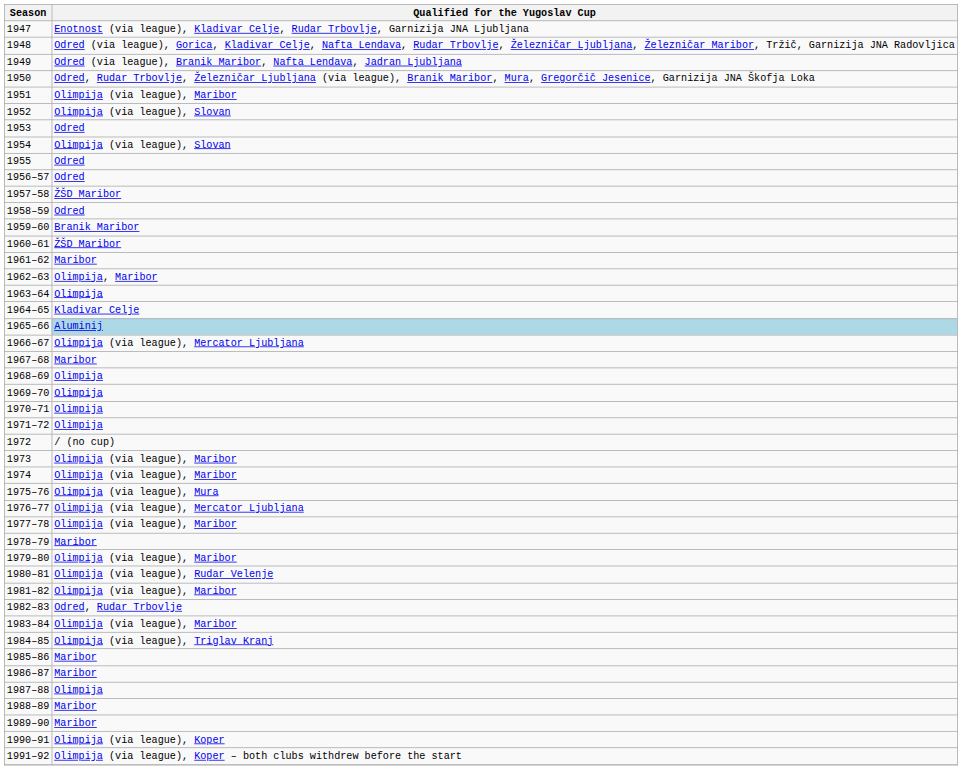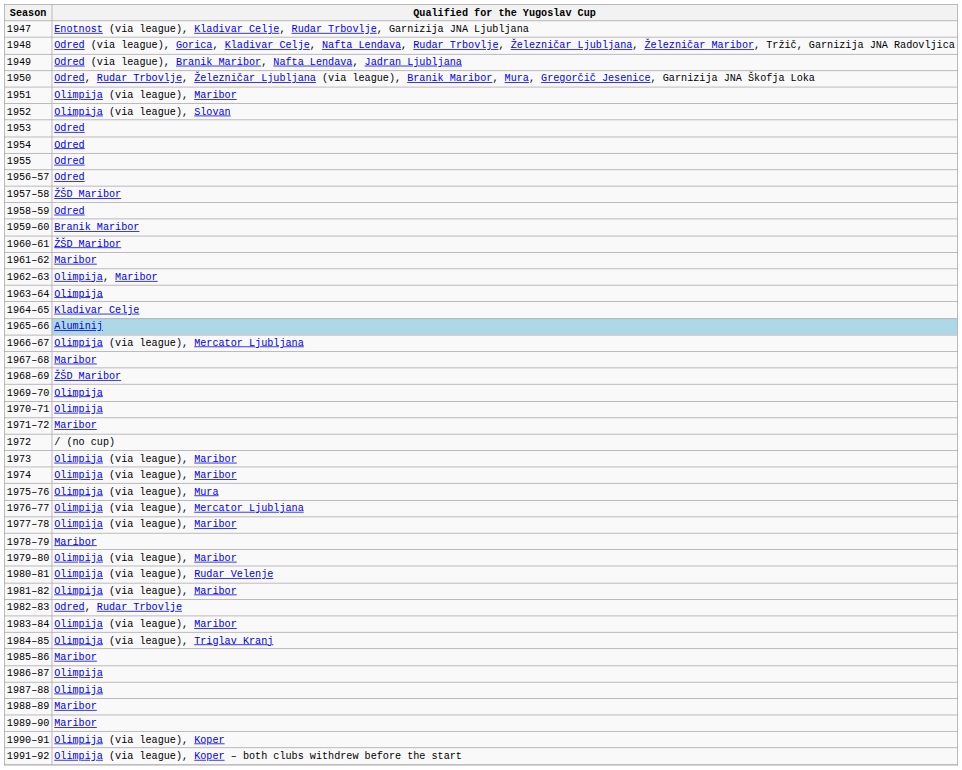1954 | Qualified for the Yugoslav Cup: Olimpija (via league), Slovan -> Odred
1968–69 | Qualified for the Yugoslav Cup: Olimpija -> ŽŠD Maribor
1971–72 | Qualified for the Yugoslav Cup: Olimpija -> Maribor
1986–87 | Qualified for the Yugoslav Cup: Maribor -> Olimpija
